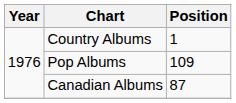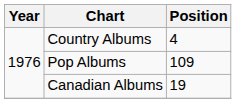Country Albums | Position: 1 -> 4
Canadian Albums | Position: 87 -> 19
